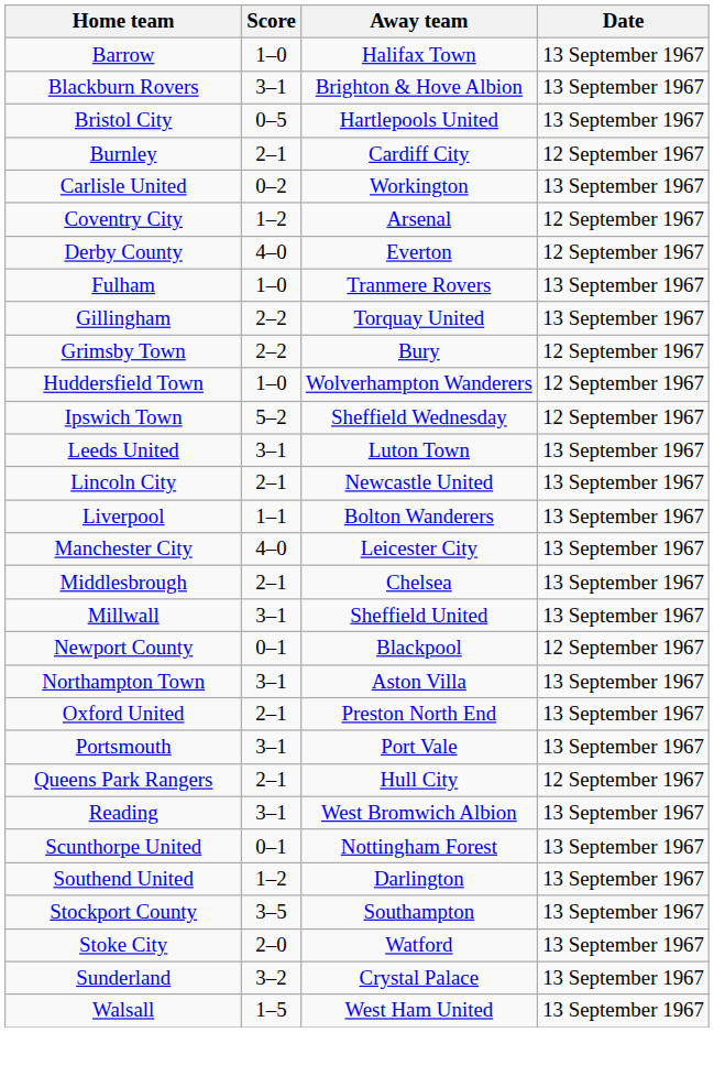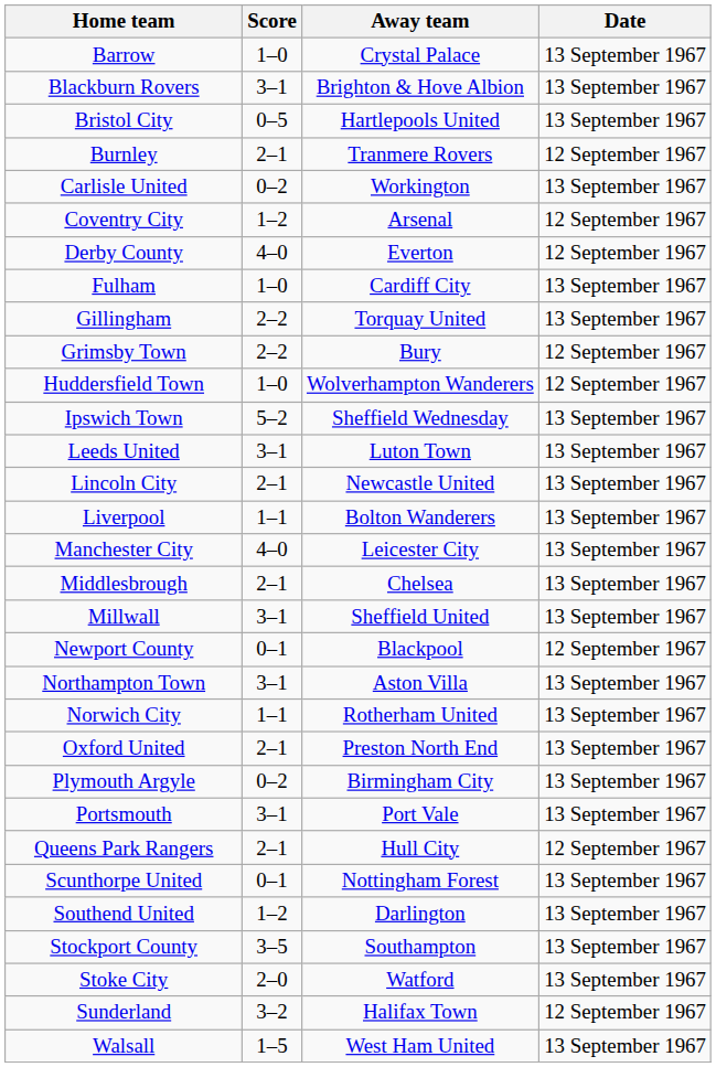Barrow | Away team: Halifax Town -> Crystal Palace
Burnley | Away team: Cardiff City -> Tranmere Rovers
Fulham | Away team: Tranmere Rovers -> Cardiff City
Ipswich Town | Date: 12 September 1967 -> 13 September 1967
+ row: Norwich City | 1–1 | Rotherham United | 13 September 1967
+ row: Plymouth Argyle | 0–2 | Birmingham City | 13 September 1967
- row: Reading | 3–1 | West Bromwich Albion | 13 September 1967
Sunderland | Away team: Crystal Palace -> Halifax Town
Sunderland | Date: 13 September 1967 -> 12 September 1967
